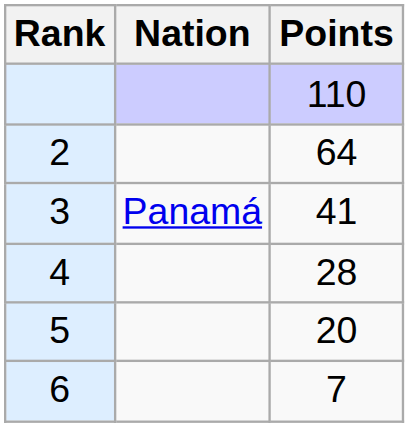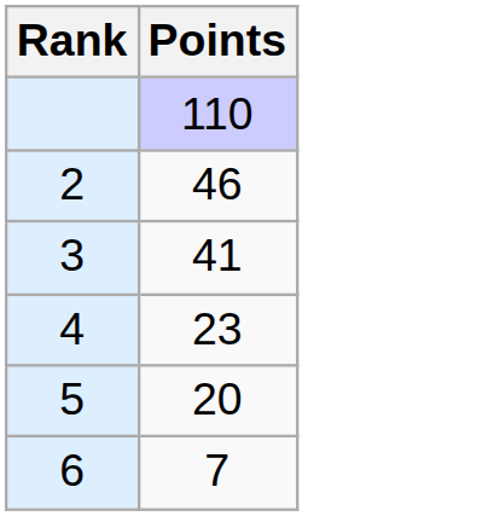- column: Nation | Panamá
2 | Points: 64 -> 46
4 | Points: 28 -> 23
